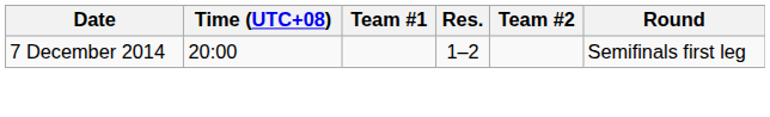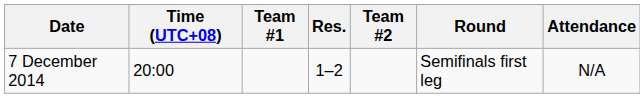+ column: Attendance | N/A
